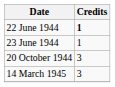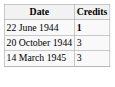- row: 23 June 1944 | 1
